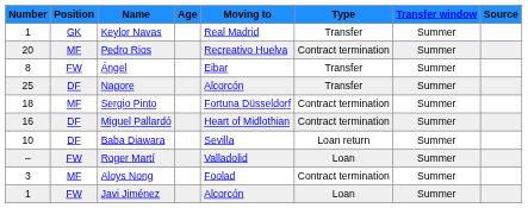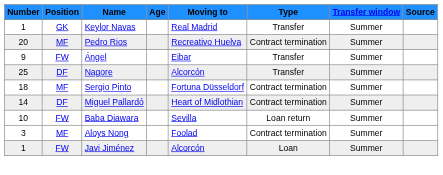Ángel | Number: 8 -> 9
Miguel Pallardó | Number: 16 -> 14
Baba Diawara | Position: DF -> FW
- row: – | FW | Roger Martí | Valladolid | Loan | Summer
